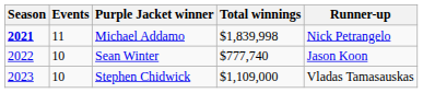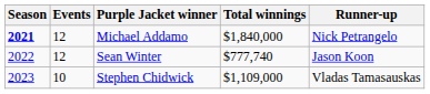Michael Addamo | Events: 11 -> 12
Michael Addamo | Total winnings: $1,839,998 -> $1,840,000
Sean Winter | Events: 10 -> 12
